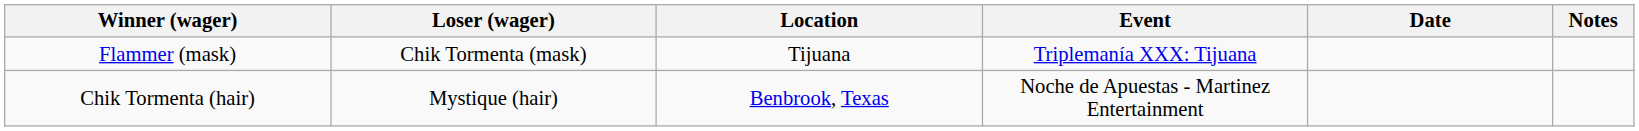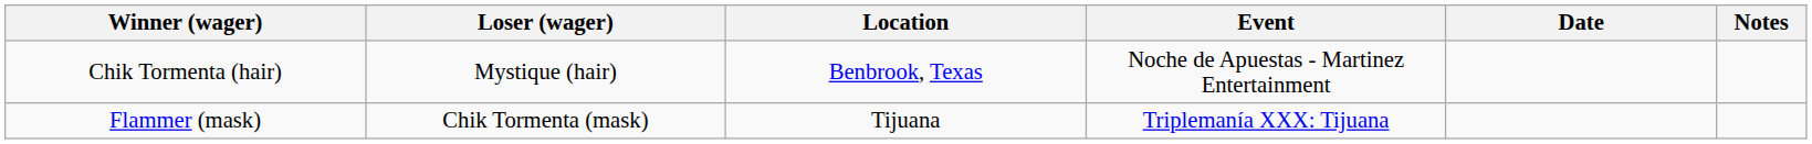rows swapped: Chik Tormenta (hair) <-> Flammer (mask)
